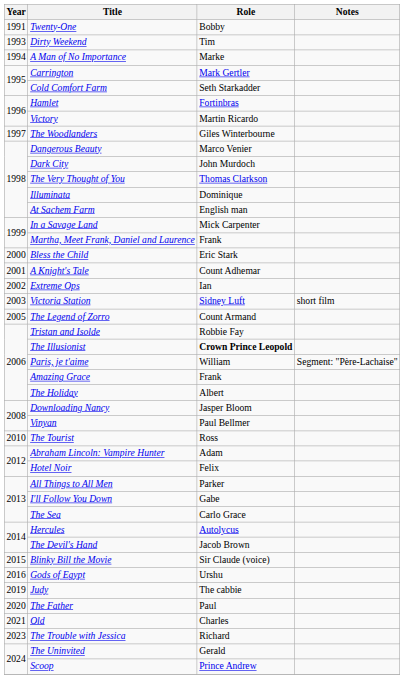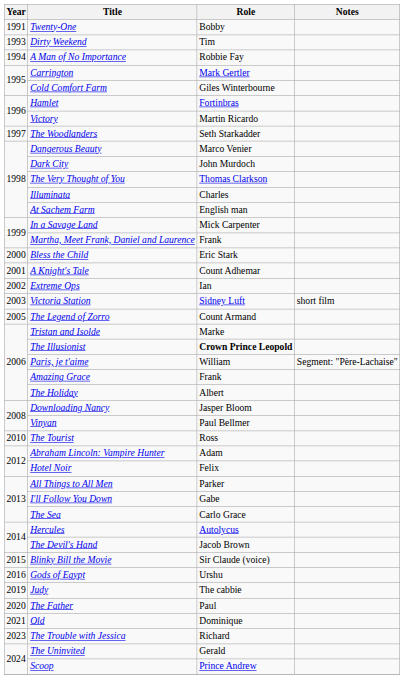A Man of No Importance | Role: Marke -> Robbie Fay
Cold Comfort Farm | Role: Seth Starkadder -> Giles Winterbourne
The Woodlanders | Role: Giles Winterbourne -> Seth Starkadder
Illuminata | Role: Dominique -> Charles
Tristan and Isolde | Role: Robbie Fay -> Marke
Old | Role: Charles -> Dominique
